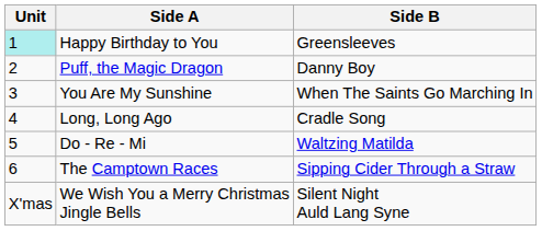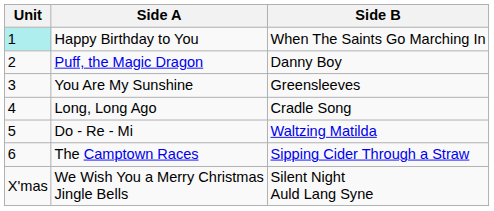Happy Birthday to You | Side B: Greensleeves -> When The Saints Go Marching In
You Are My Sunshine | Side B: When The Saints Go Marching In -> Greensleeves
